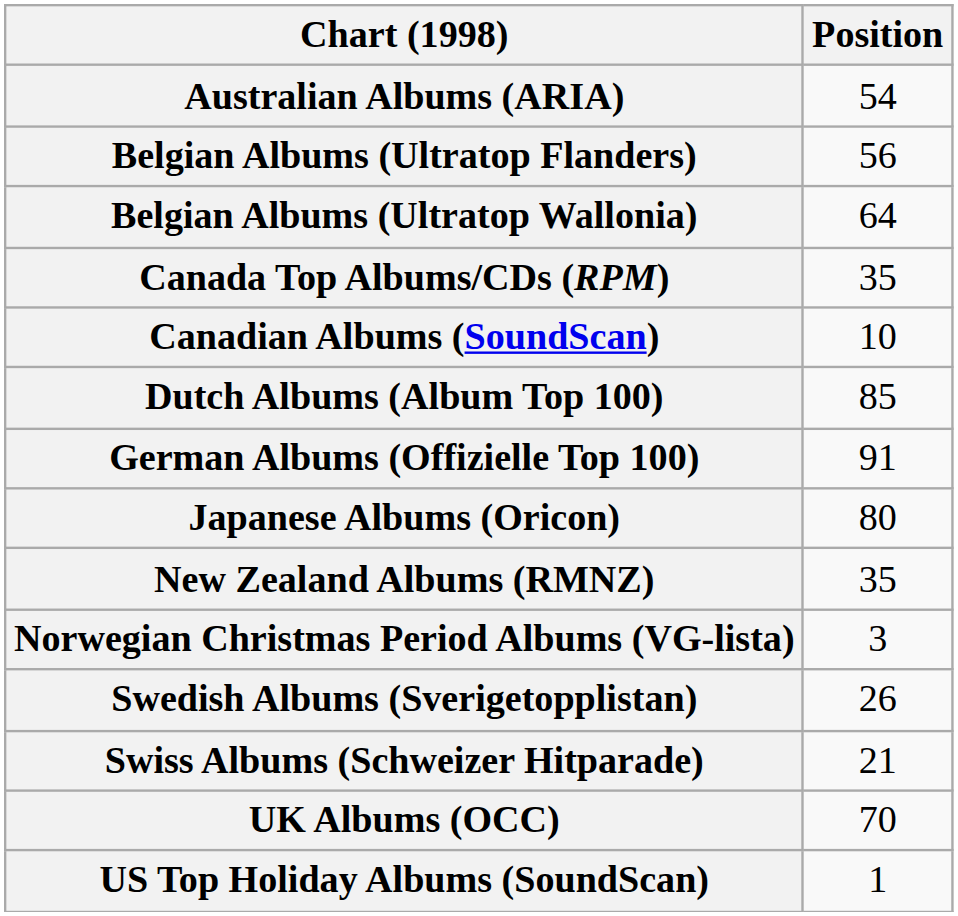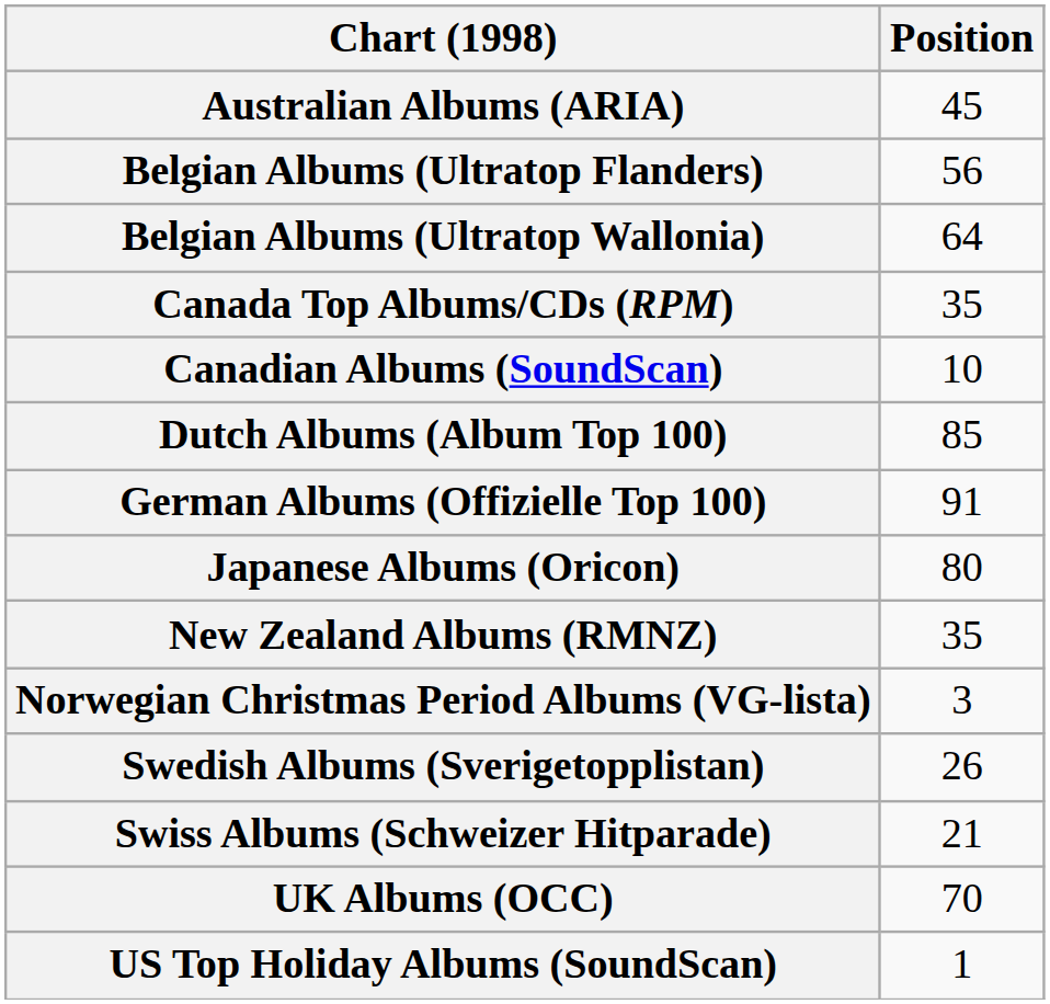Australian Albums (ARIA) | Position: 54 -> 45
